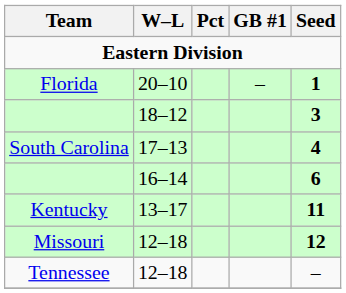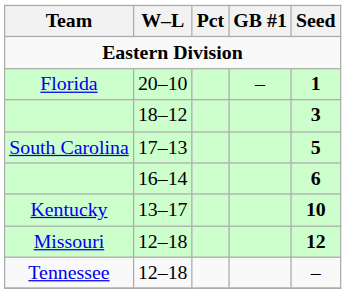South Carolina | Seed: 4 -> 5
Kentucky | Seed: 11 -> 10
